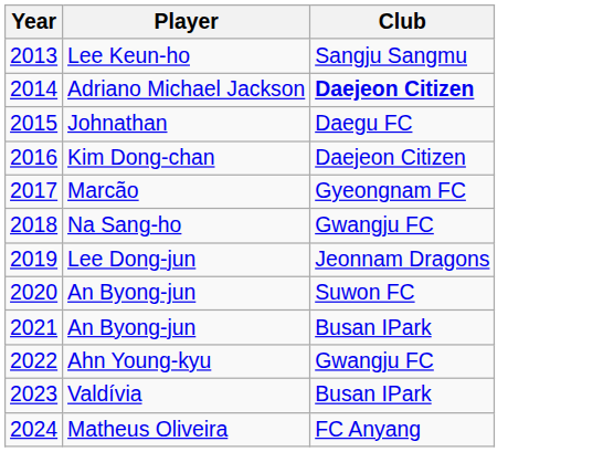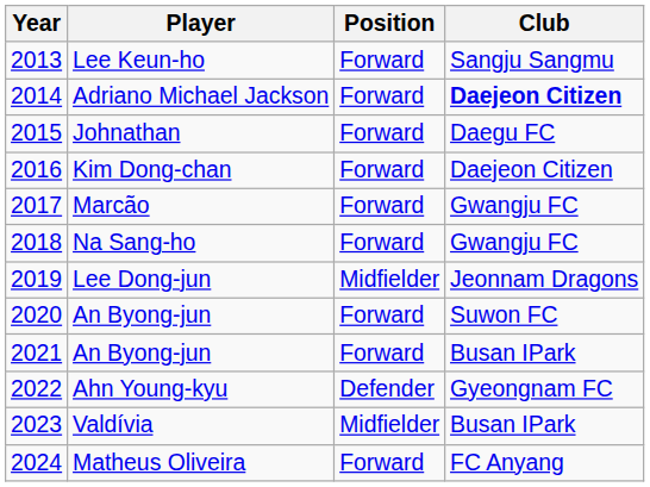+ column: Position | Forward | Forward | Forward | Forward | Forward | Forward | Midfielder | Forward | Forward | Defender | Midfielder | Forward
Marcão | Club: Gyeongnam FC -> Gwangju FC
Ahn Young-kyu | Club: Gwangju FC -> Gyeongnam FC
